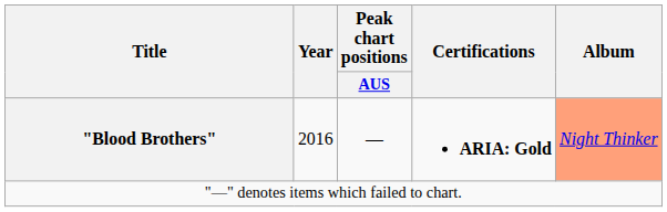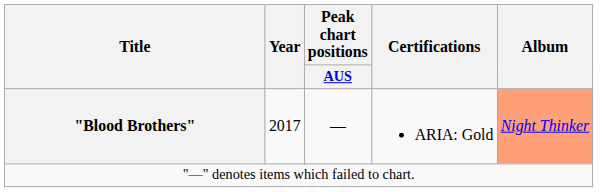"Blood Brothers" | Year: 2016 -> 2017
"Blood Brothers" | Certifications: bold -> normal
